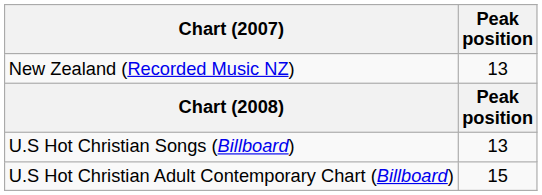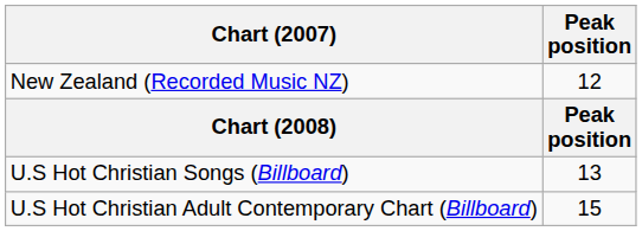New Zealand (Recorded Music NZ) | Peak position: 13 -> 12
